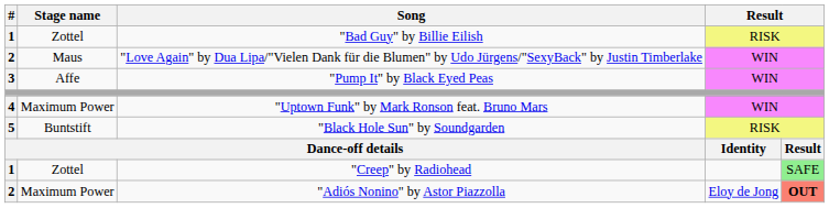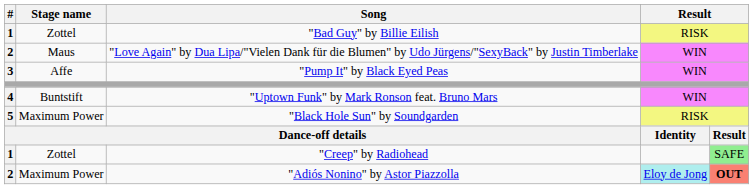"Uptown Funk" by Mark Ronson feat. Bruno Mars | Stage name: Maximum Power -> Buntstift
"Black Hole Sun" by Soundgarden | Stage name: Buntstift -> Maximum Power
"Adiós Nonino" by Astor Piazzolla | column 4: no background -> paleturquoise background
